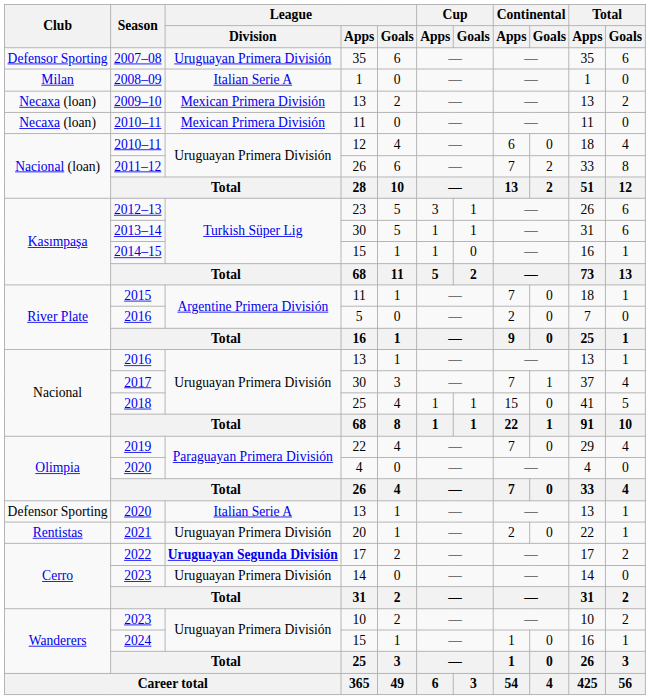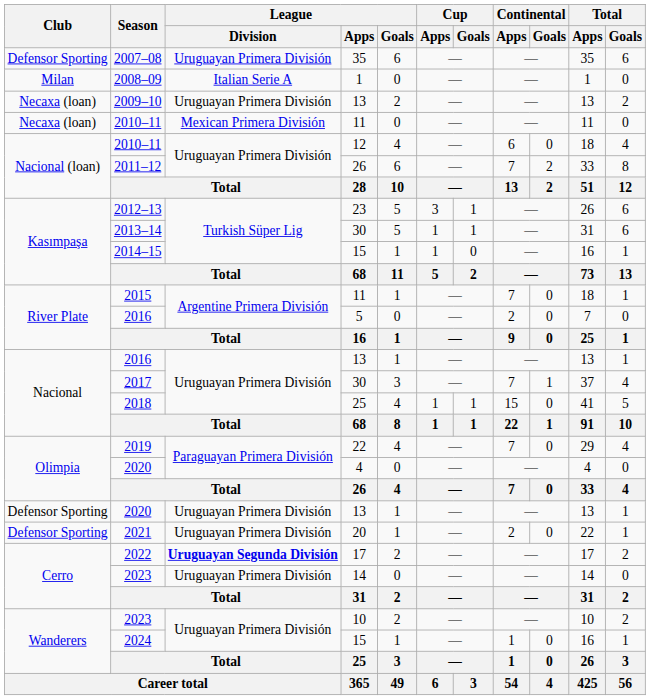2009–10 | League / Division: Mexican Primera División -> Uruguayan Primera División
2020 / 13 | League / Division: Italian Serie A -> Uruguayan Primera División
2021 | Club: Rentistas -> Defensor Sporting
